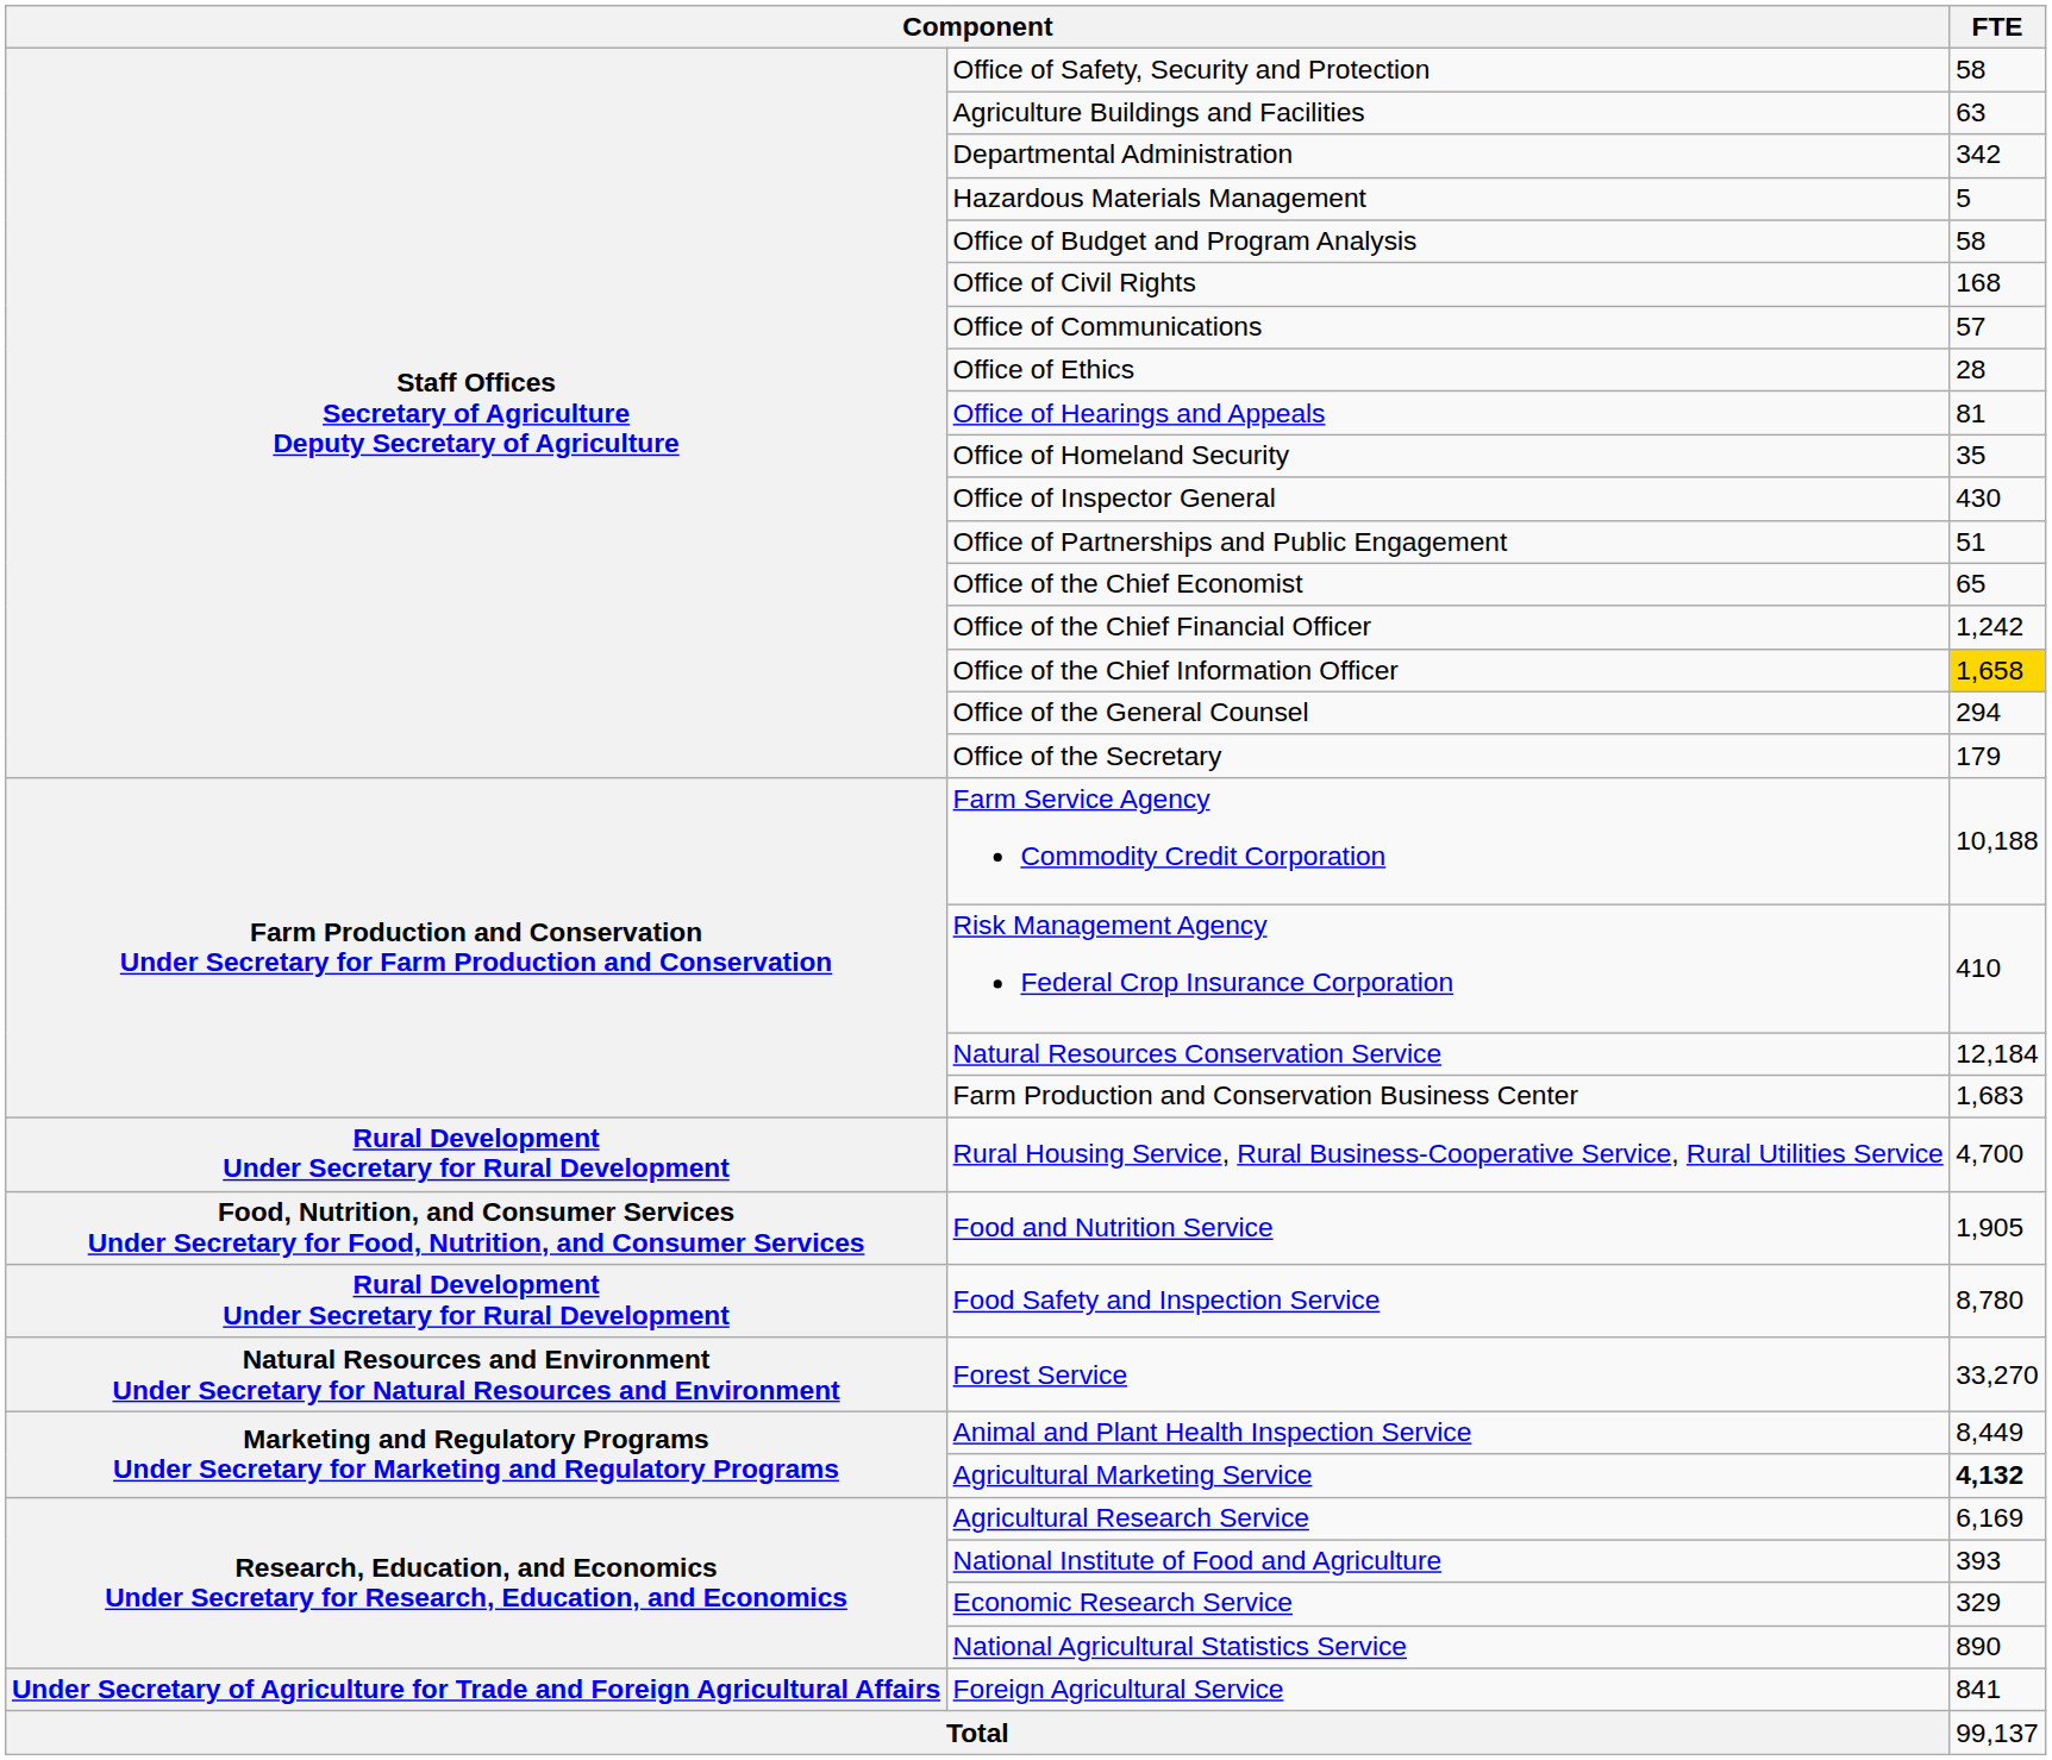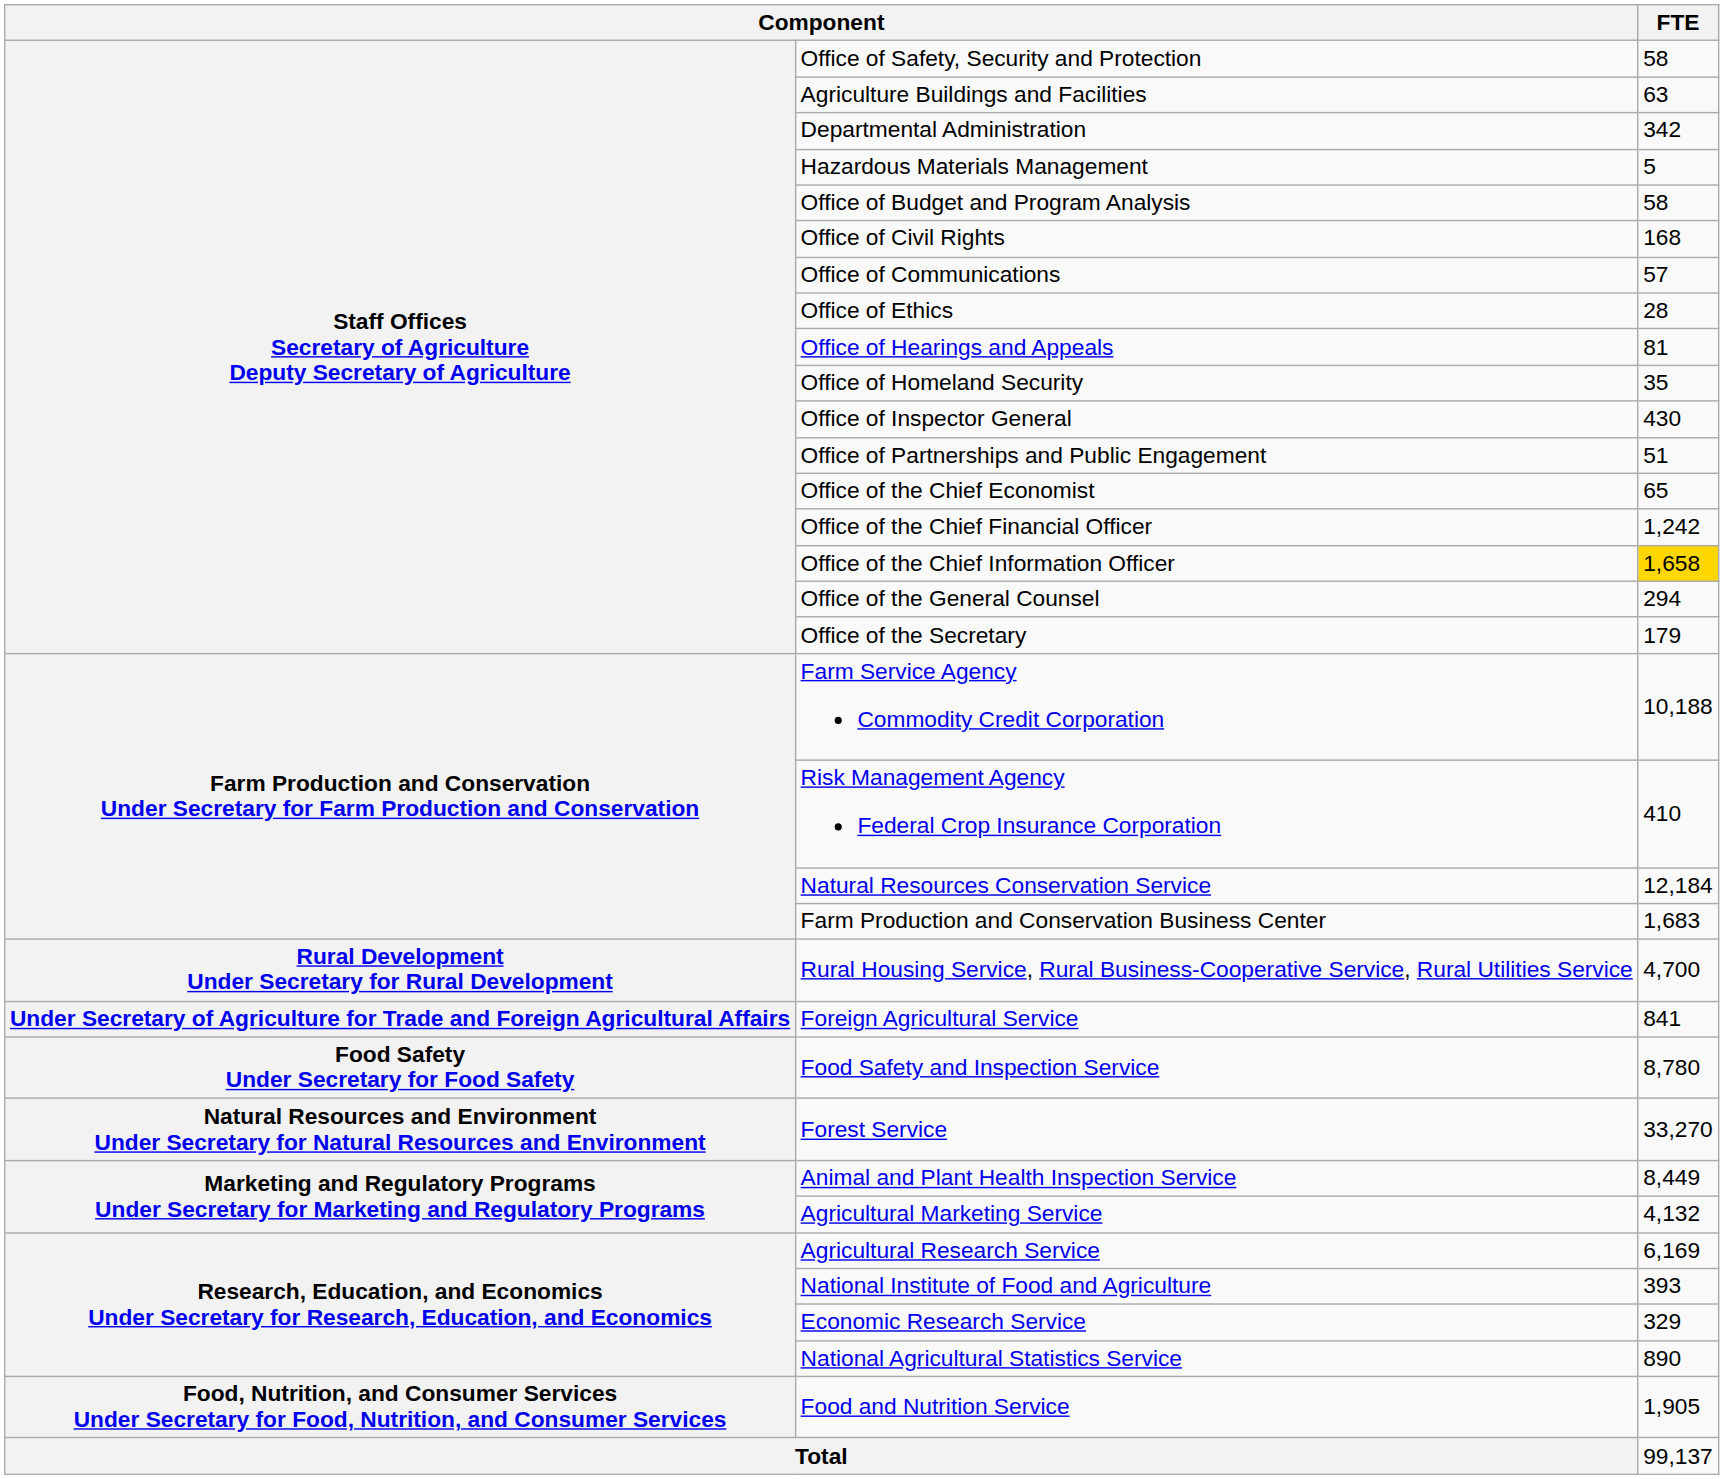rows swapped: Food and Nutrition Service <-> Foreign Agricultural Service
Food Safety and Inspection Service | column 1: Rural Development Under Secretary for Rural Development -> Food Safety Under Secretary for Food Safety
Agricultural Marketing Service | FTE: bold -> normal
